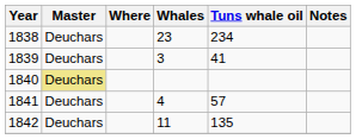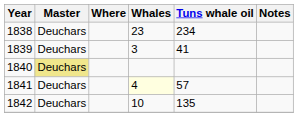1841 | Whales: no background -> lightyellow background
1842 | Whales: 11 -> 10
